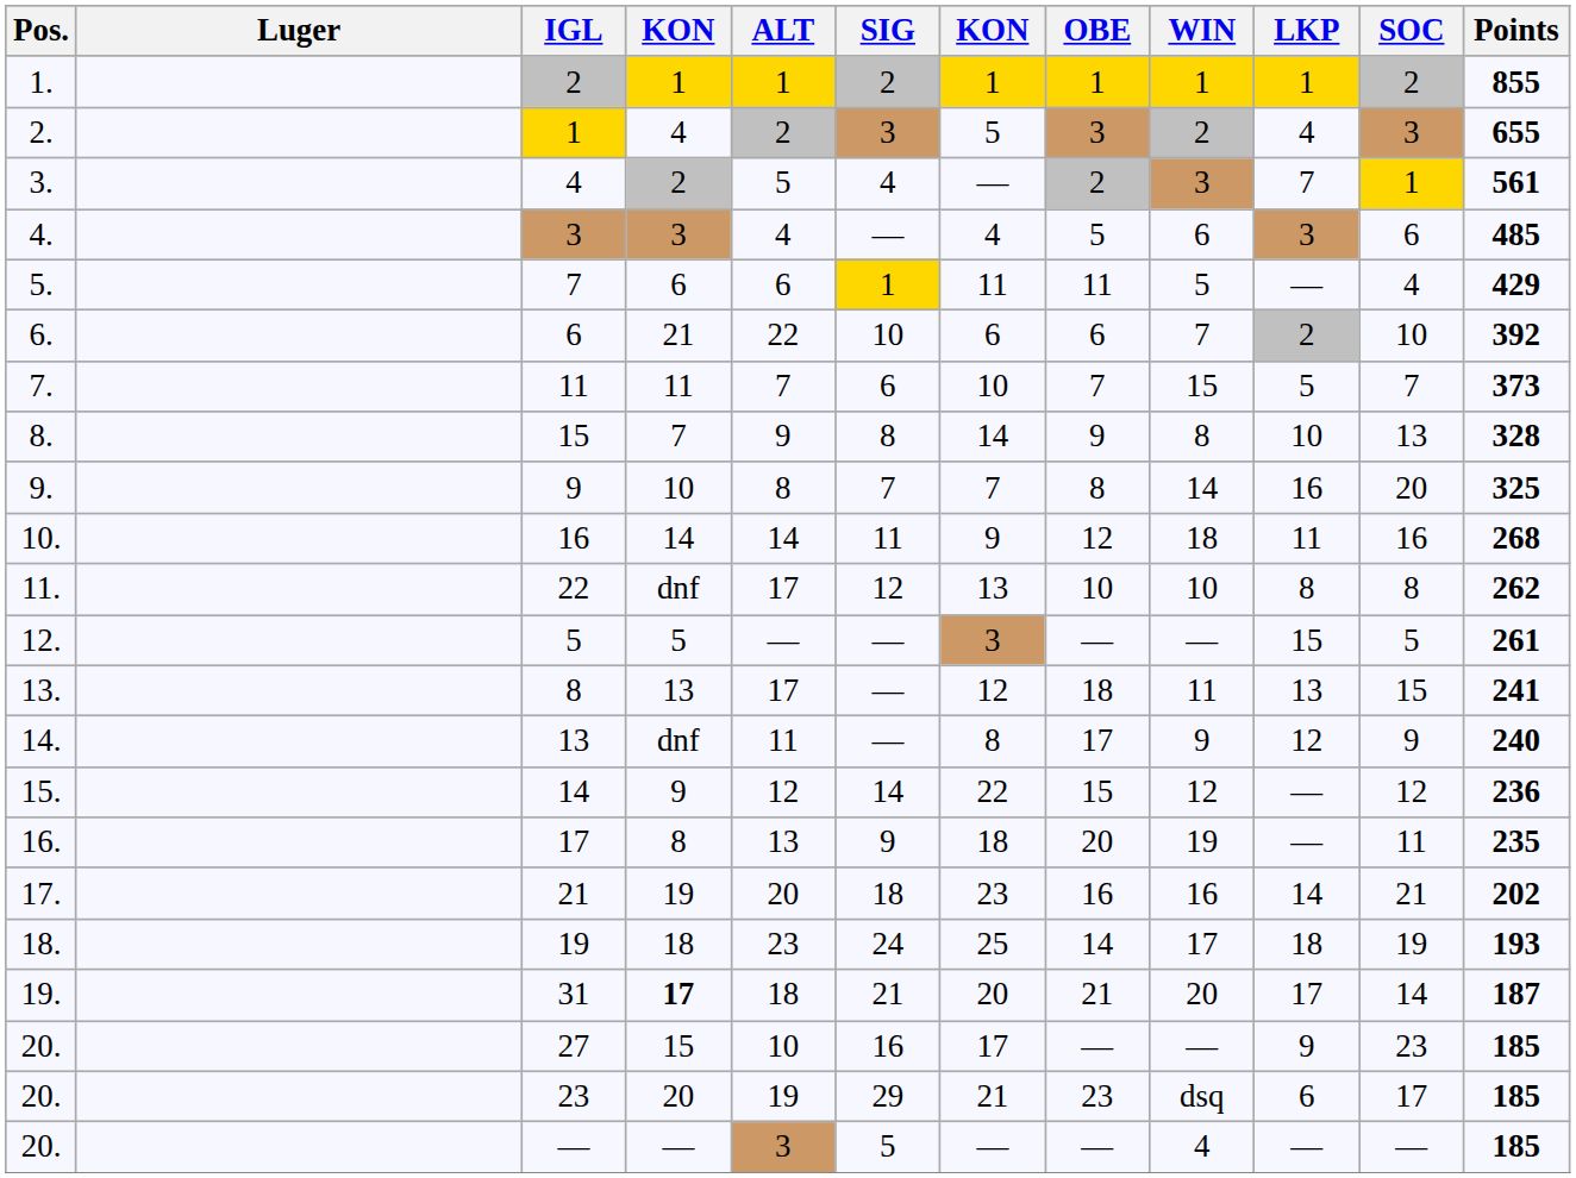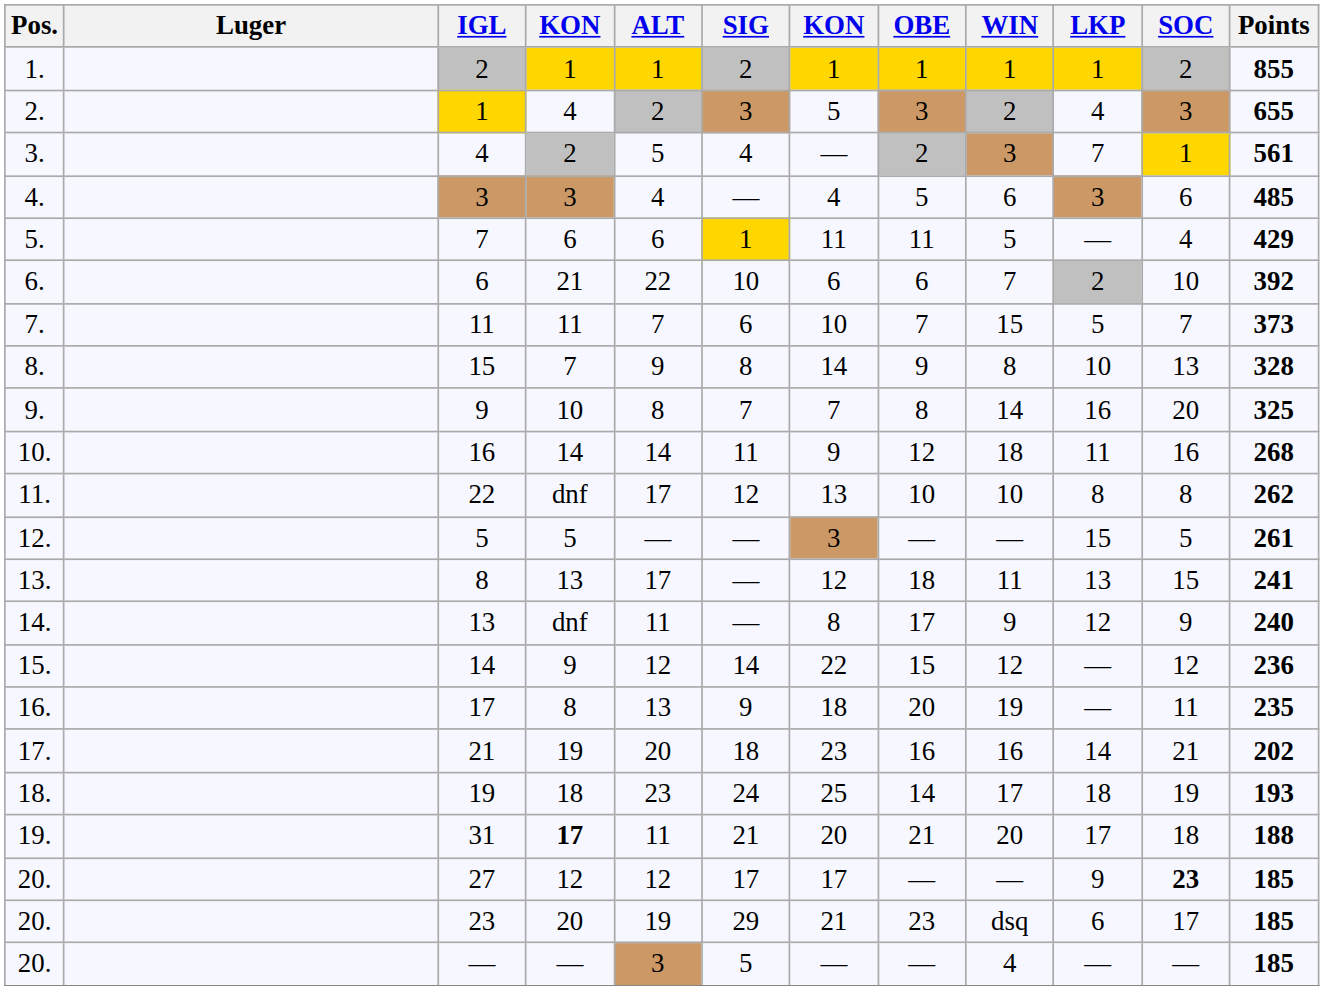31 | ALT: 18 -> 11
31 | SOC: 14 -> 18
31 | Points: 187 -> 188
27 | column 4: 15 -> 12
27 | ALT: 10 -> 12
27 | SIG: 16 -> 17
27 | SOC: normal -> bold
